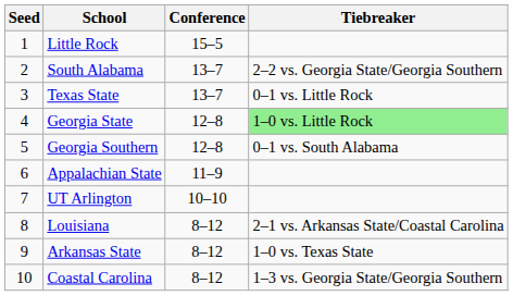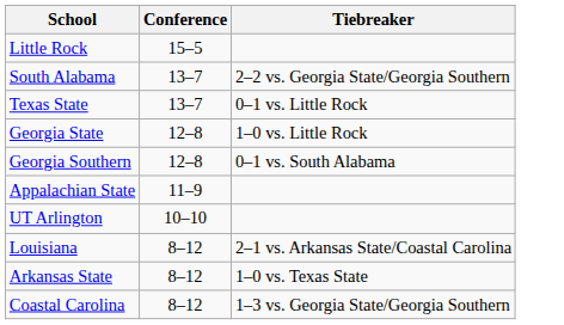- column: Seed | 1 | 2 | 3 | 4 | 5 | 6 | 7 | 8 | 9 | 10
Georgia State | Tiebreaker: lightgreen background -> no background
